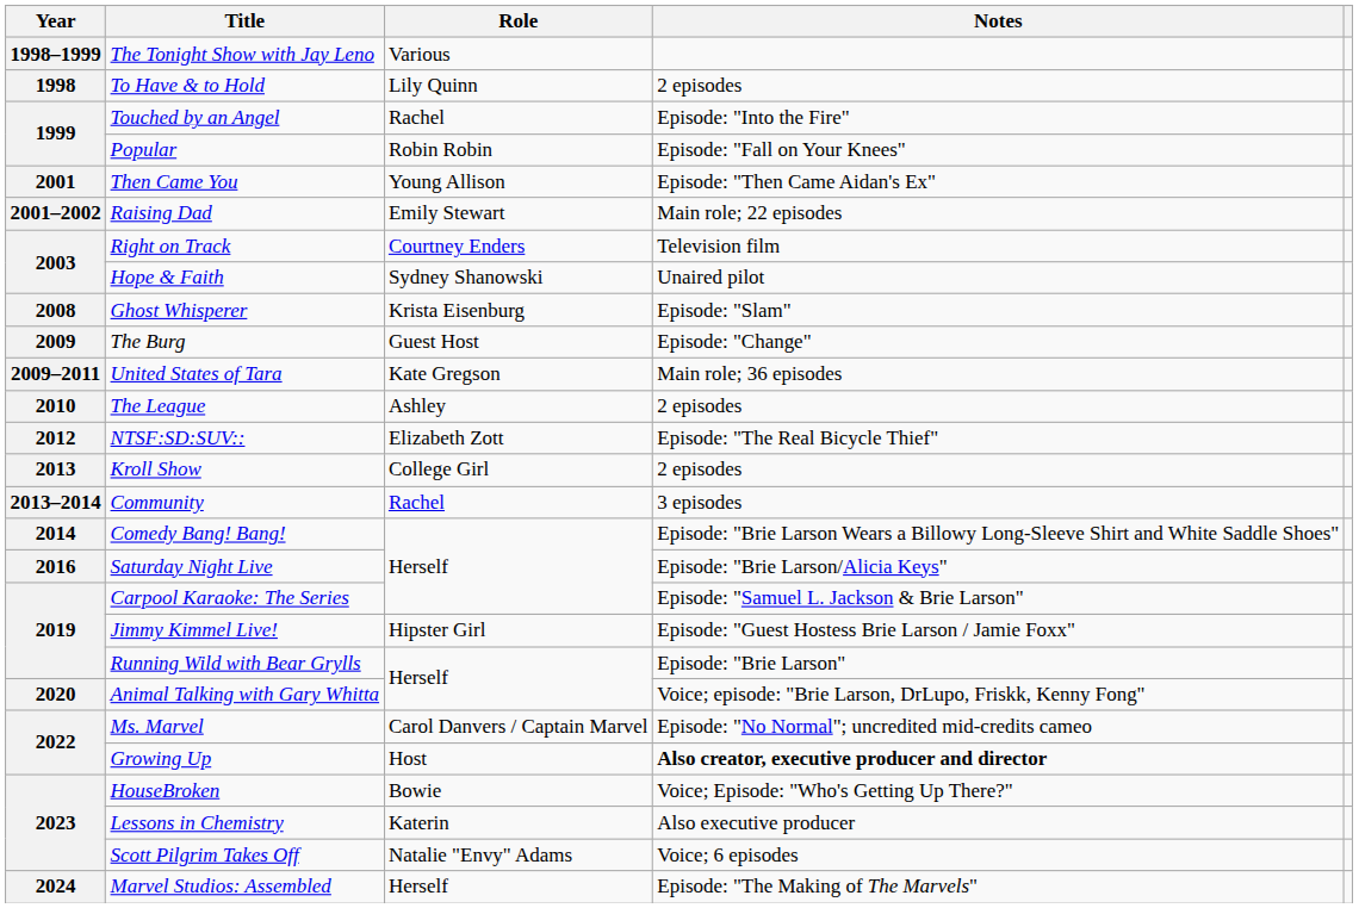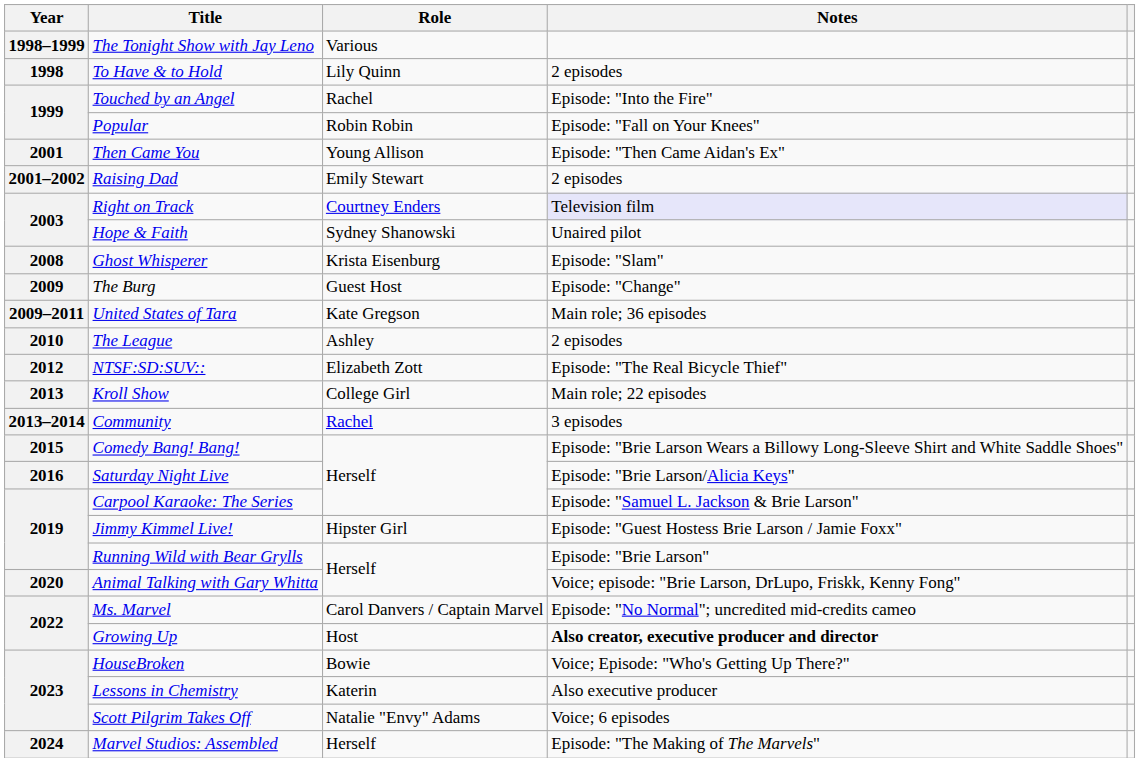Raising Dad | Notes: Main role; 22 episodes -> 2 episodes
Right on Track | Notes: no background -> lavender background
Kroll Show | Notes: 2 episodes -> Main role; 22 episodes
Comedy Bang! Bang! | Year: 2014 -> 2015
